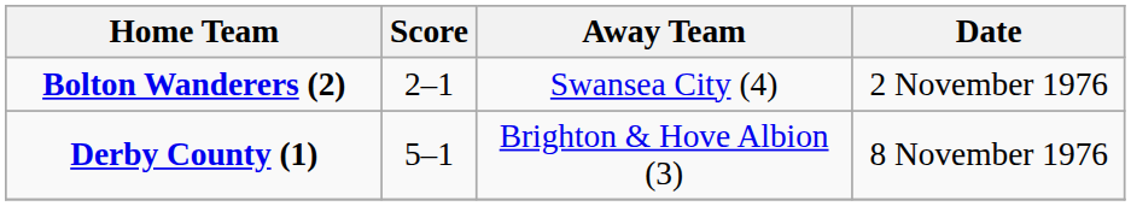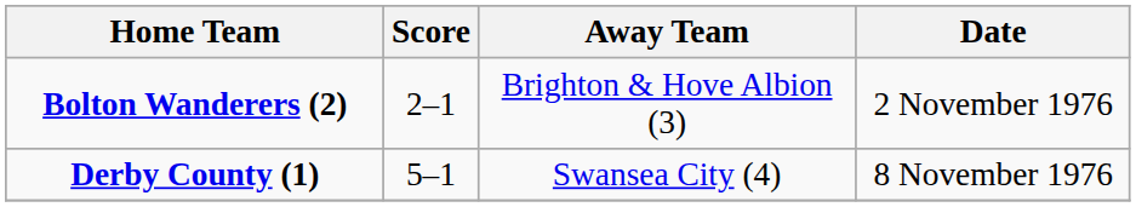Bolton Wanderers (2) | Away Team: Swansea City (4) -> Brighton & Hove Albion (3)
Derby County (1) | Away Team: Brighton & Hove Albion (3) -> Swansea City (4)
